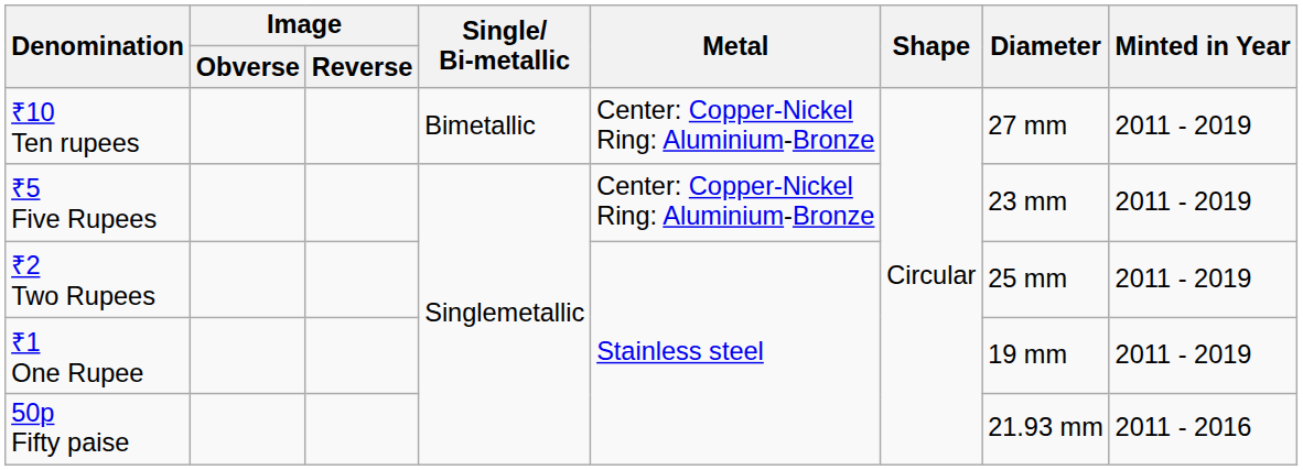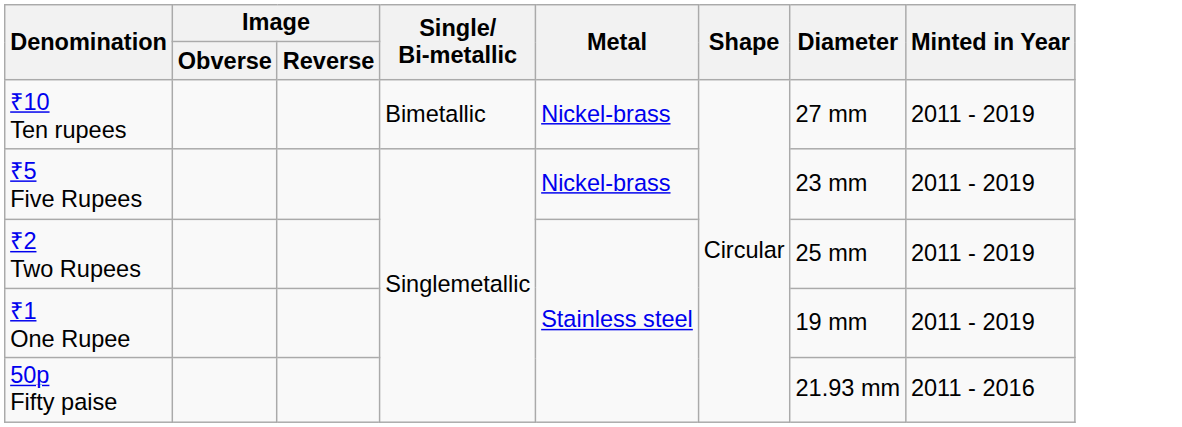₹10 Ten rupees | Metal: Center: Copper-Nickel Ring: Aluminium-Bronze -> Nickel-brass
₹5 Five Rupees | Metal: Center: Copper-Nickel Ring: Aluminium-Bronze -> Nickel-brass
